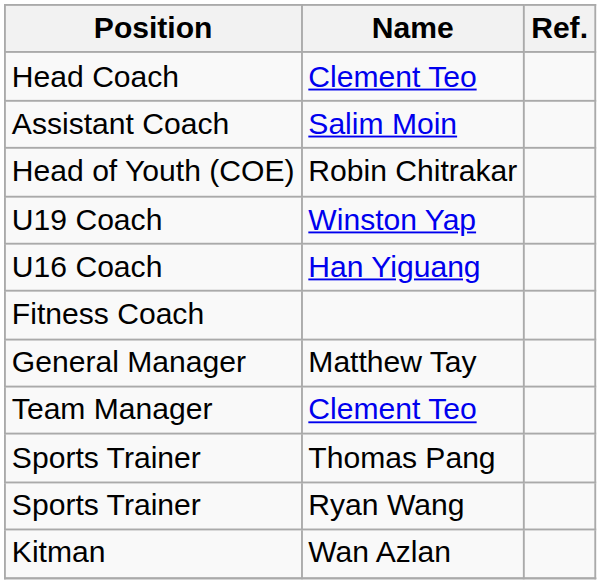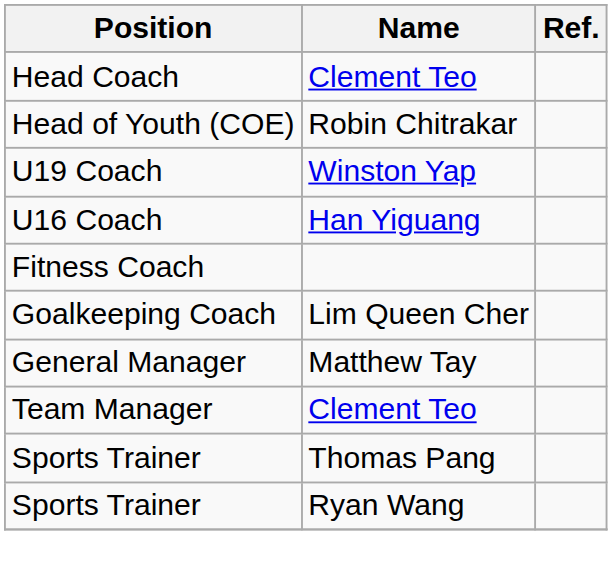- row: Assistant Coach | Salim Moin
+ row: Goalkeeping Coach | Lim Queen Cher
- row: Kitman | Wan Azlan
